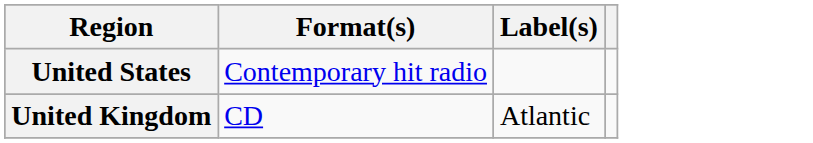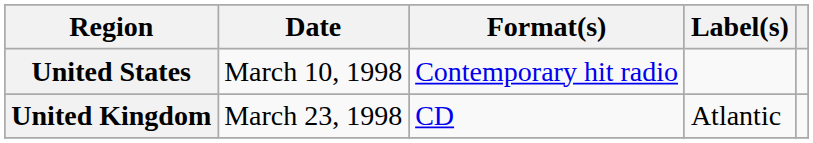+ column: Date | March 10, 1998 | March 23, 1998
